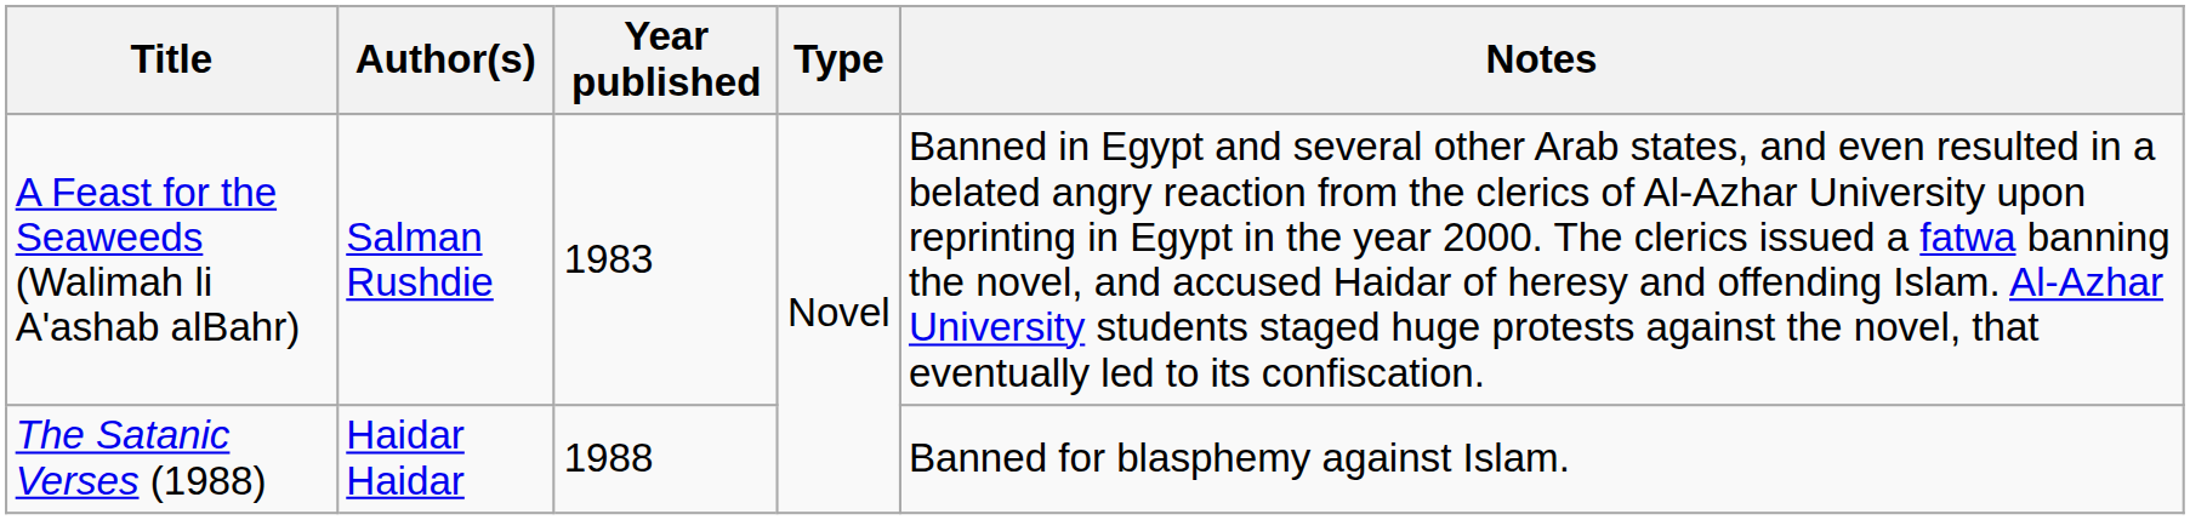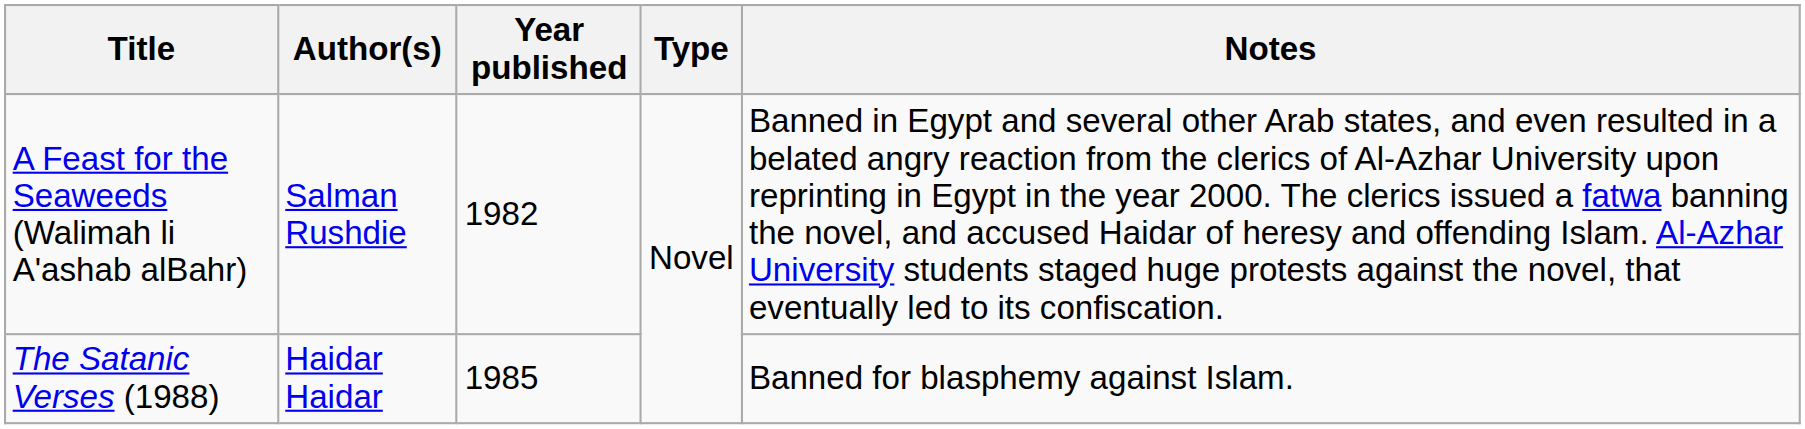A Feast for the Seaweeds (Walimah li A'ashab alBahr) | Year published: 1983 -> 1982
The Satanic Verses (1988) | Year published: 1988 -> 1985
